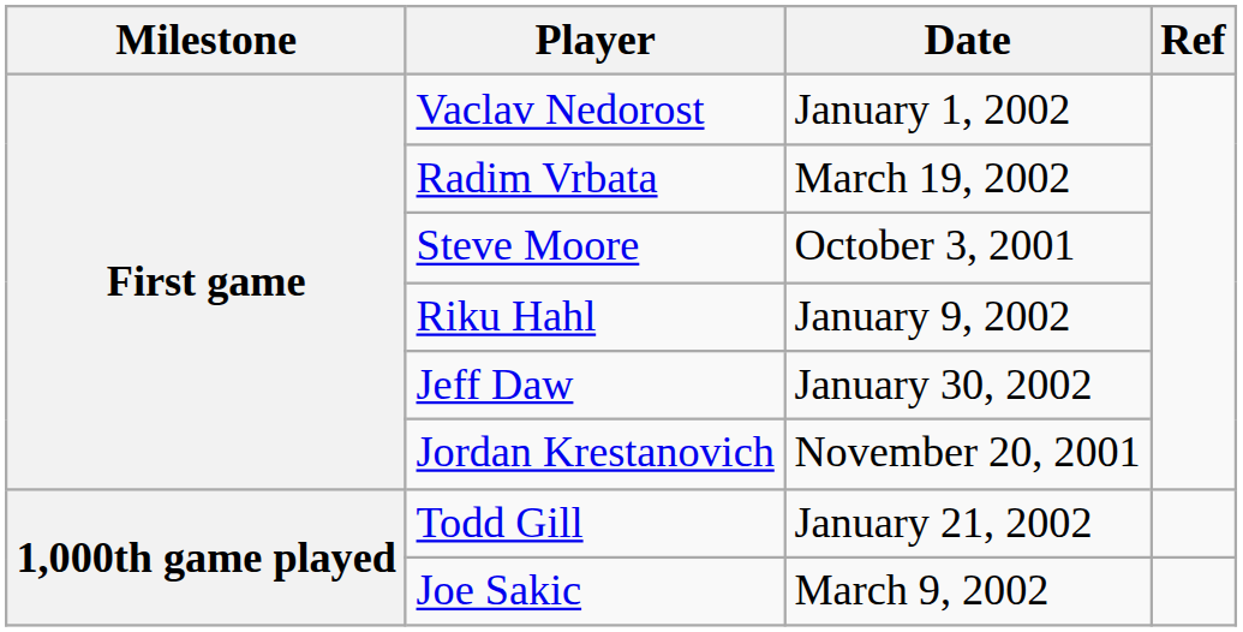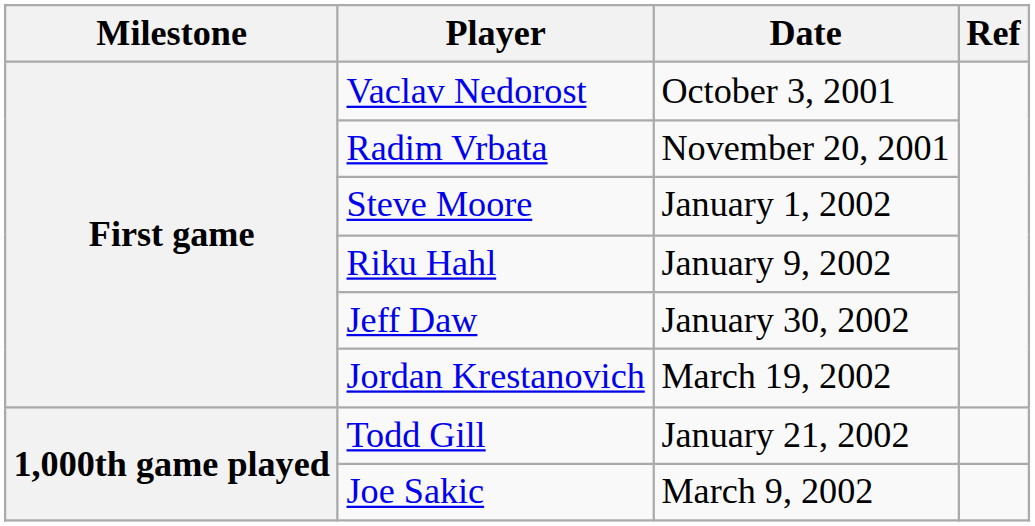Vaclav Nedorost | Date: January 1, 2002 -> October 3, 2001
Radim Vrbata | Date: March 19, 2002 -> November 20, 2001
Steve Moore | Date: October 3, 2001 -> January 1, 2002
Jordan Krestanovich | Date: November 20, 2001 -> March 19, 2002
